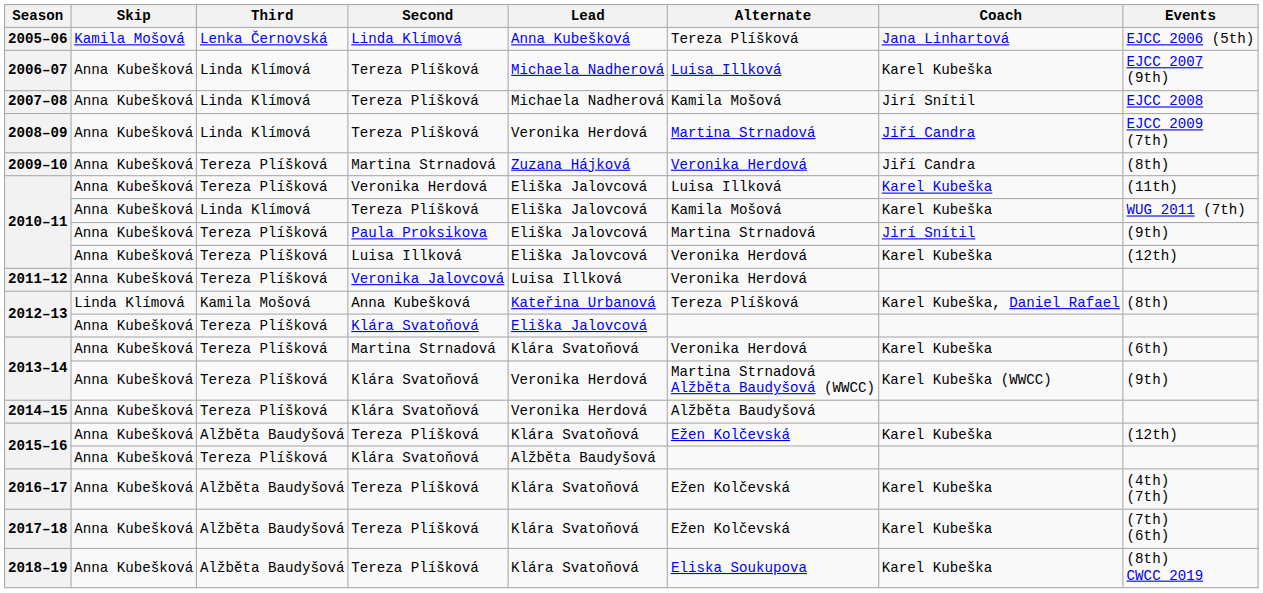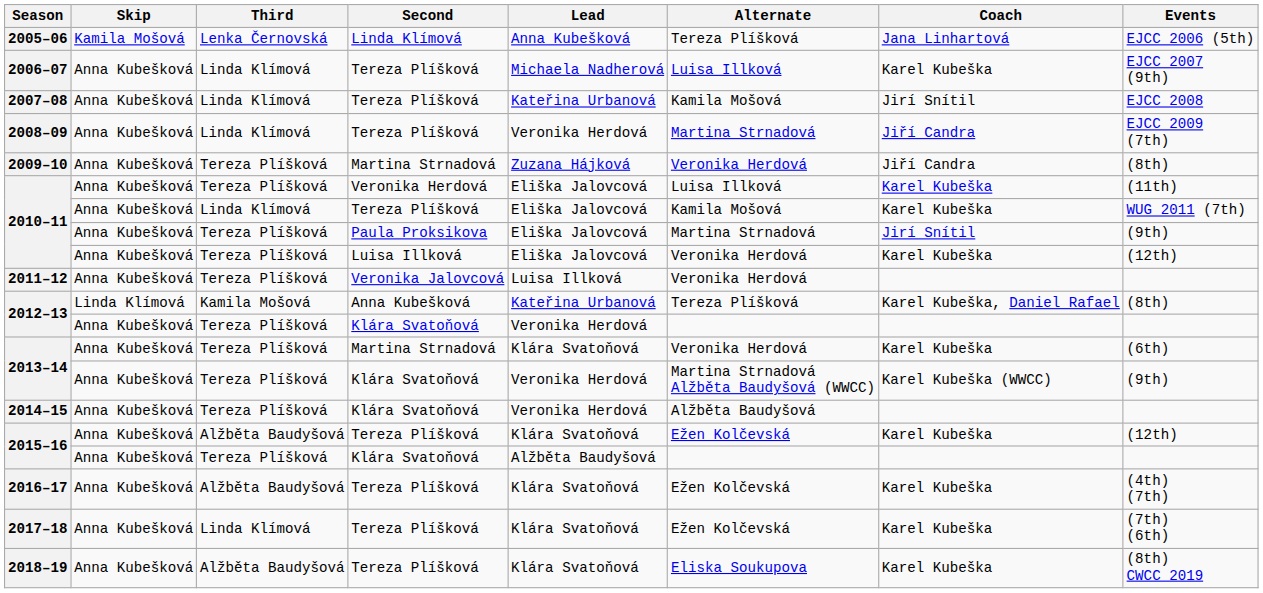2007–08 | Lead: Michaela Nadherová -> Kateřina Urbanová
2012–13 / Klára Svatoňová | Lead: Eliška Jalovcová -> Veronika Herdová
2017–18 | Third: Alžběta Baudyšová -> Linda Klímová
